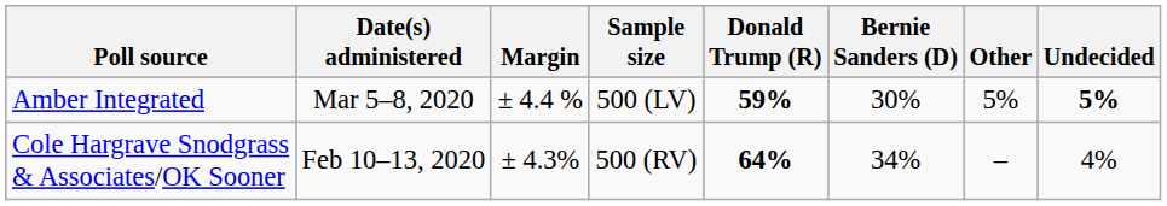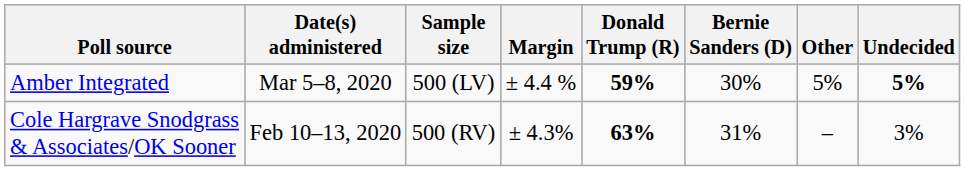columns swapped: Sample size <-> Margin
Cole Hargrave Snodgrass & Associates/OK Sooner | Donald Trump (R): 64% -> 63%
Cole Hargrave Snodgrass & Associates/OK Sooner | Bernie Sanders (D): 34% -> 31%
Cole Hargrave Snodgrass & Associates/OK Sooner | Undecided: 4% -> 3%
